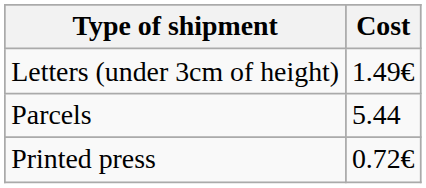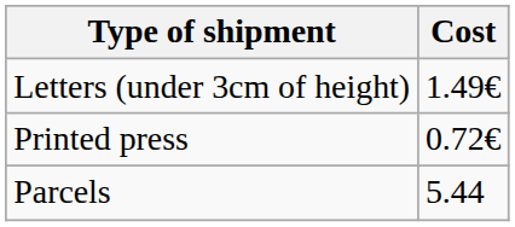rows swapped: Printed press <-> Parcels
